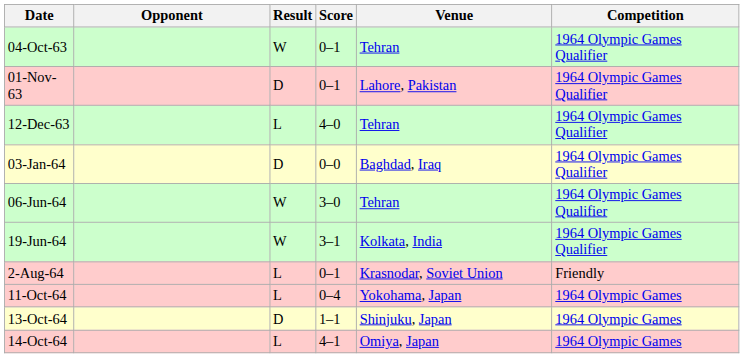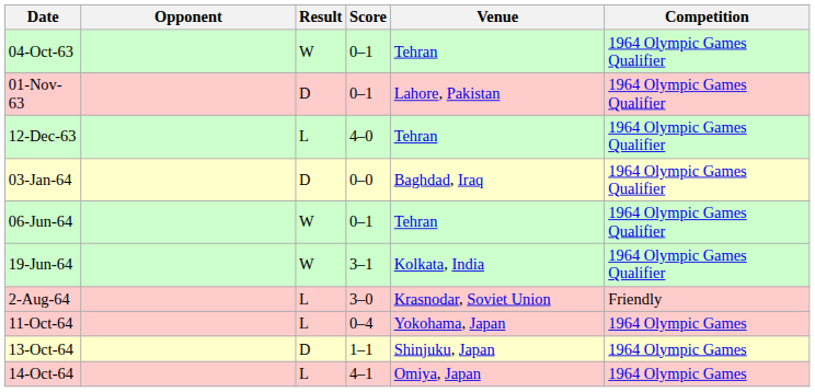06-Jun-64 | Score: 3–0 -> 0–1
2-Aug-64 | Score: 0–1 -> 3–0
